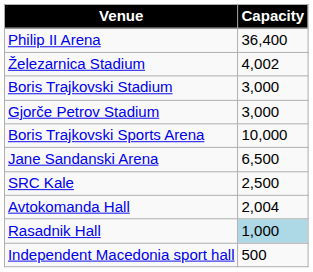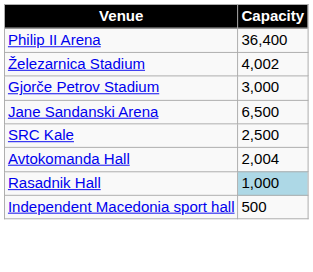- row: Boris Trajkovski Stadium | 3,000
- row: Boris Trajkovski Sports Arena | 10,000
